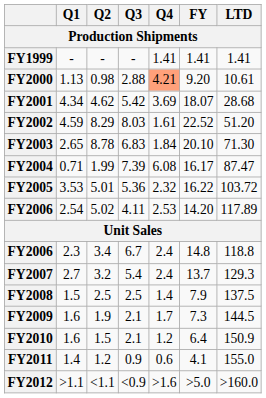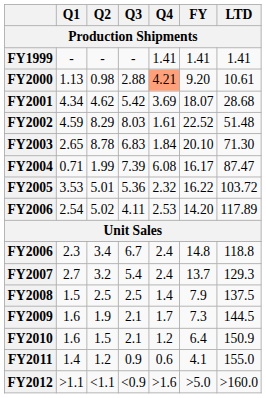FY2002 | LTD: 51.20 -> 51.48
